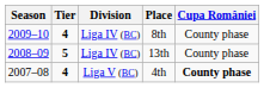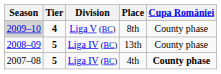8th | Season: no background -> lightgrey background
8th | Division: Liga IV (BC) -> Liga V (BC)
4th | Tier: 4 -> 5
4th | Division: Liga V (BC) -> Liga IV (BC)
